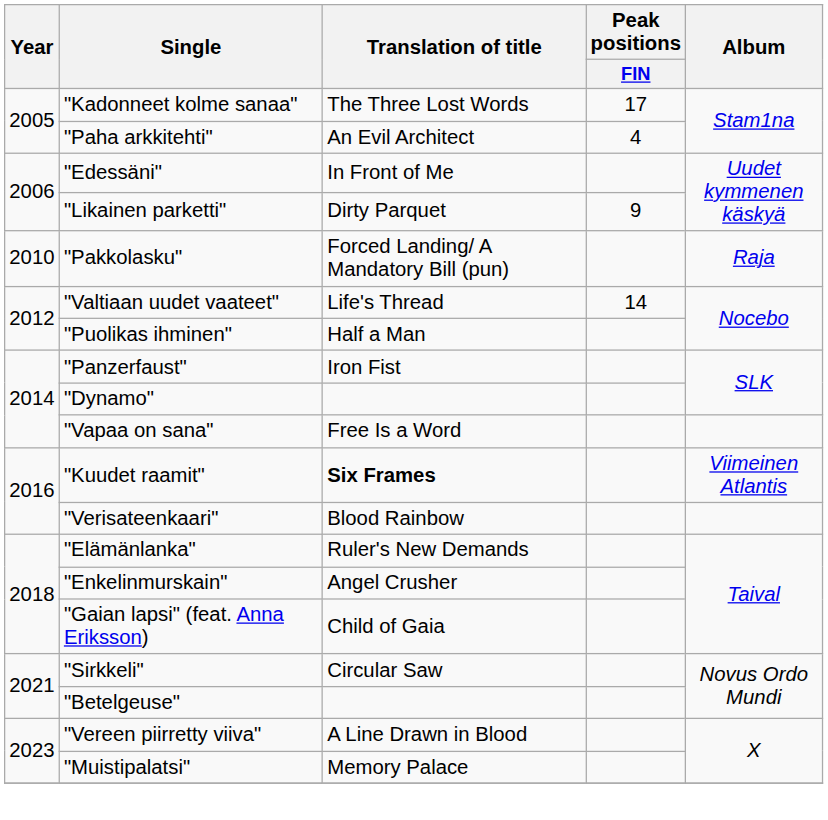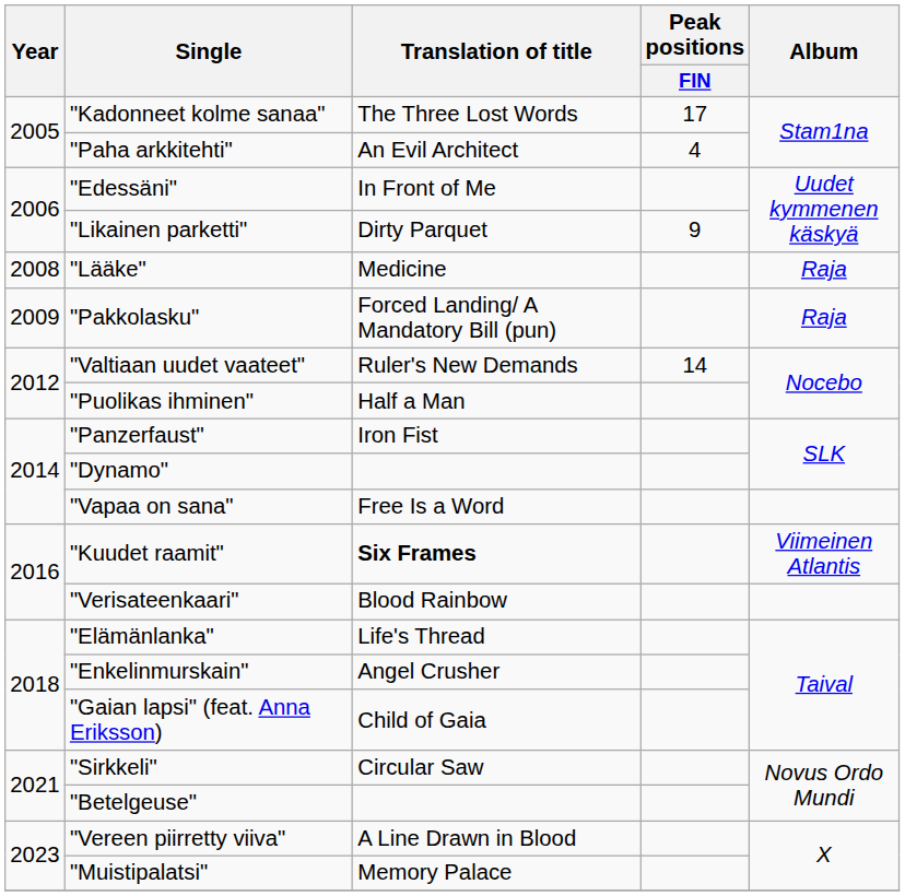+ row: 2008 | "Lääke" | Medicine | Raja
"Pakkolasku" | Year: 2010 -> 2009
"Valtiaan uudet vaateet" | Translation of title: Life's Thread -> Ruler's New Demands
"Elämänlanka" | Translation of title: Ruler's New Demands -> Life's Thread
